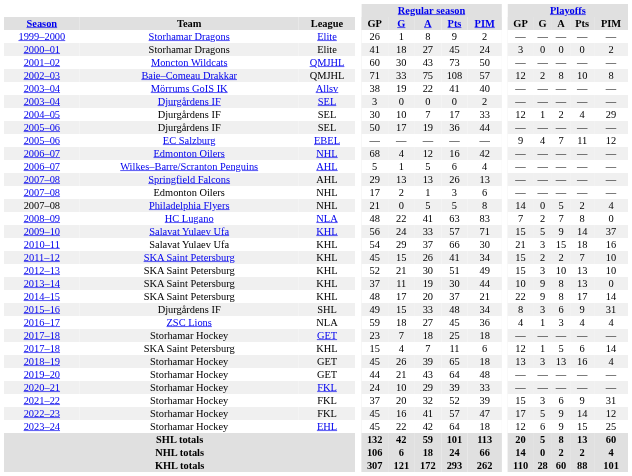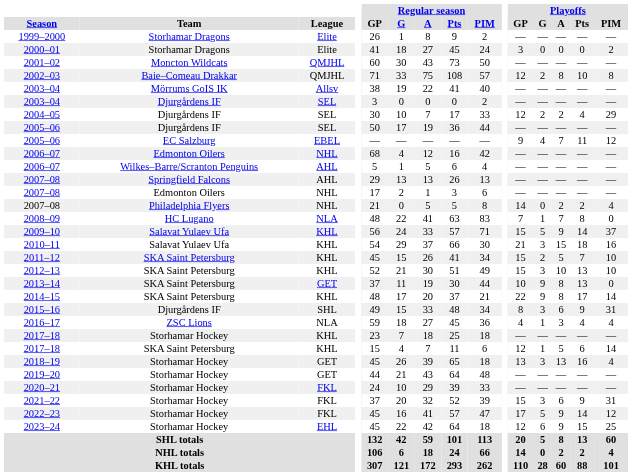2004–05 | Playoffs / G: 1 -> 2
2007–08 / Philadelphia Flyers | Playoffs / A: 5 -> 2
2008–09 | Playoffs / G: 2 -> 1
2011–12 | Playoffs / A: 2 -> 5
2013–14 | League: KHL -> GET
2017–18 / Storhamar Hockey | League: GET -> KHL
